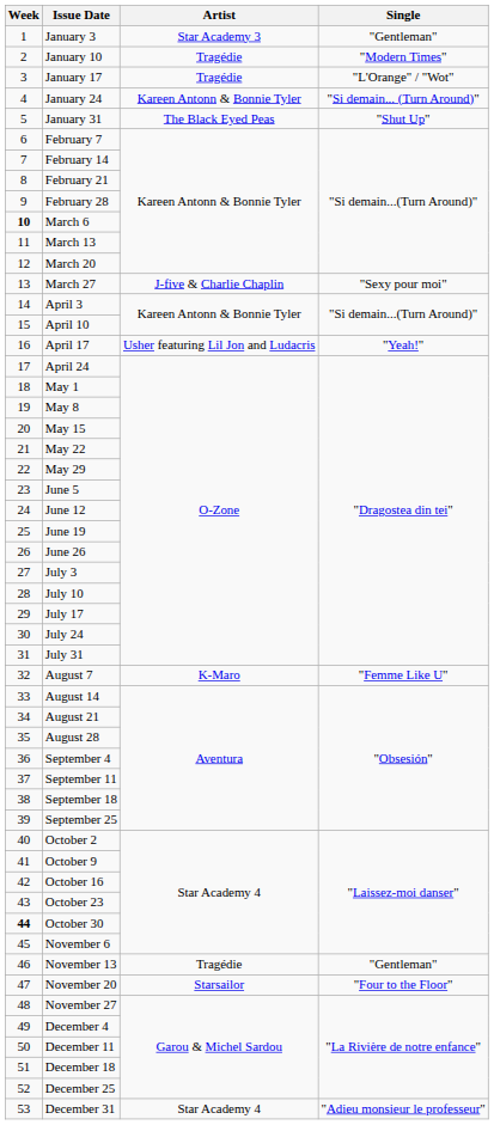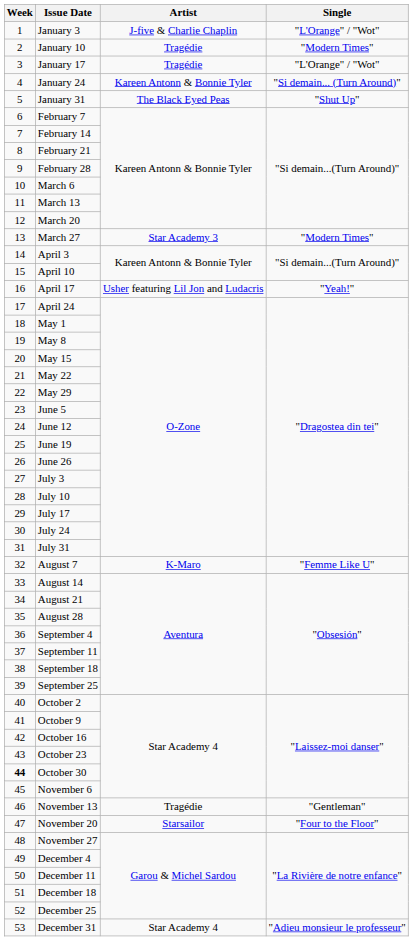January 3 | Artist: Star Academy 3 -> J-five & Charlie Chaplin
January 3 | Single: "Gentleman" -> "L'Orange" / "Wot"
March 6 | Week: bold -> normal
March 27 | Artist: J-five & Charlie Chaplin -> Star Academy 3
March 27 | Single: "Sexy pour moi" -> "Modern Times"
